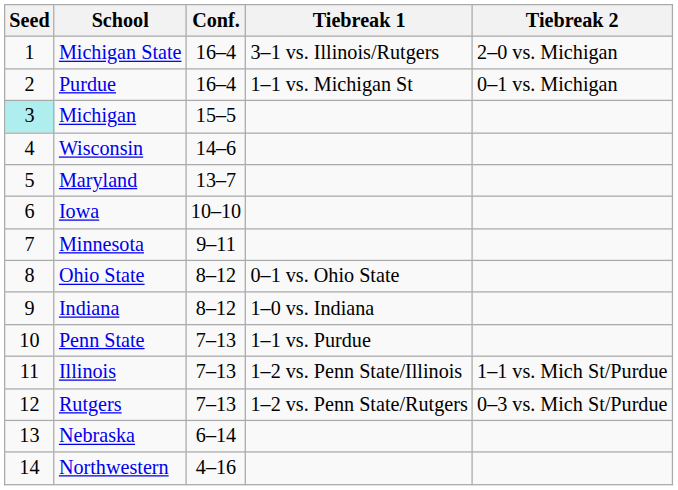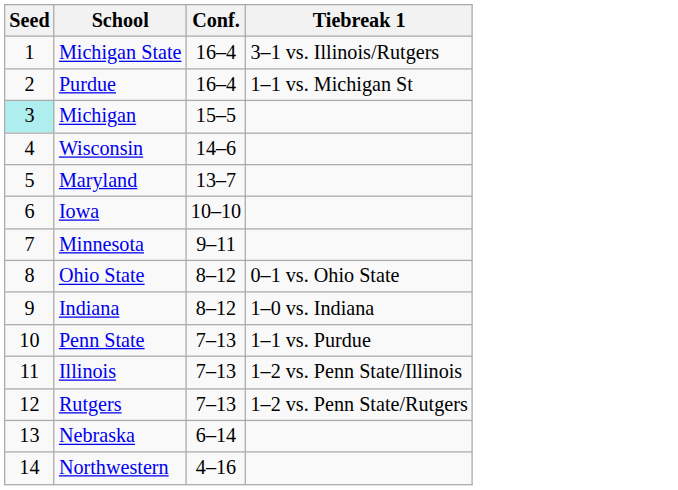- column: Tiebreak 2 | 2–0 vs. Michigan | 0–1 vs. Michigan | 1–1 vs. Mich St/Purdue | 0–3 vs. Mich St/Purdue
